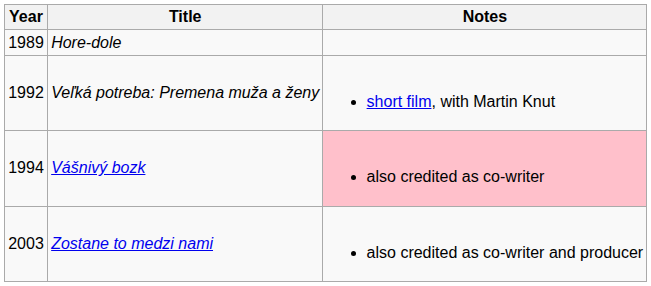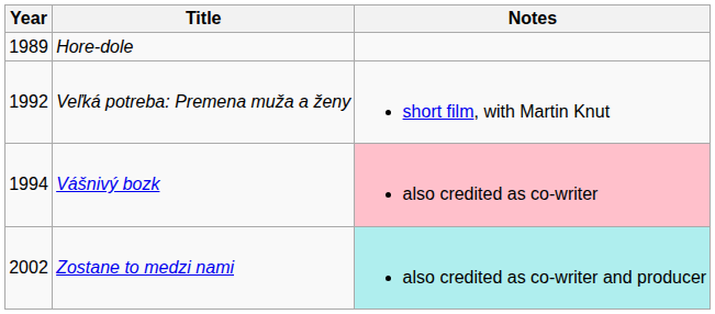Zostane to medzi nami | Year: 2003 -> 2002
Zostane to medzi nami | Notes: no background -> paleturquoise background
